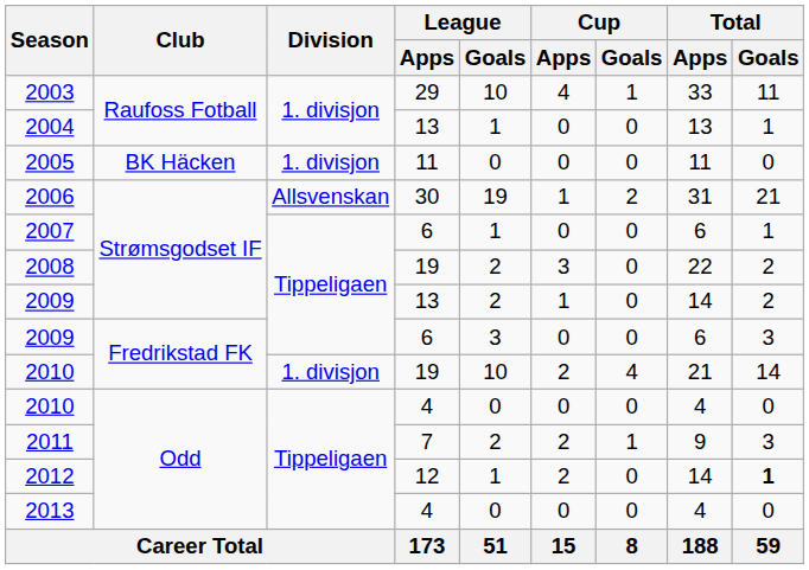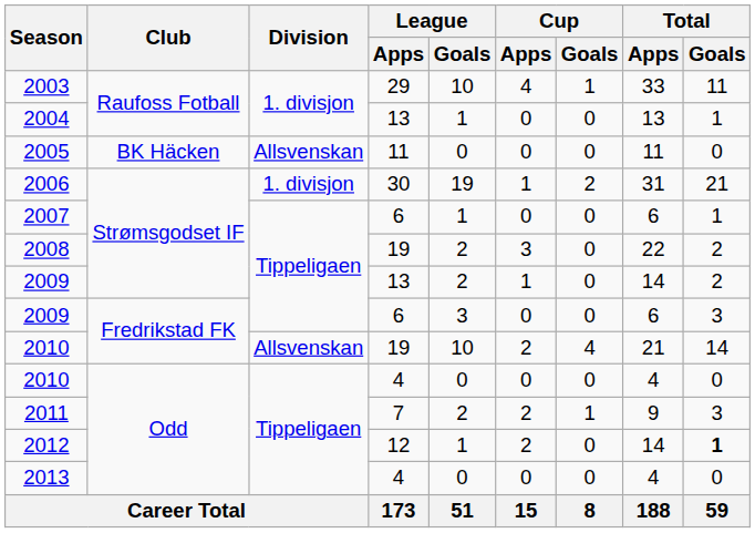2005 | Division: 1. divisjon -> Allsvenskan
2006 | Division: Allsvenskan -> 1. divisjon
2010 / 19 | Division: 1. divisjon -> Allsvenskan
